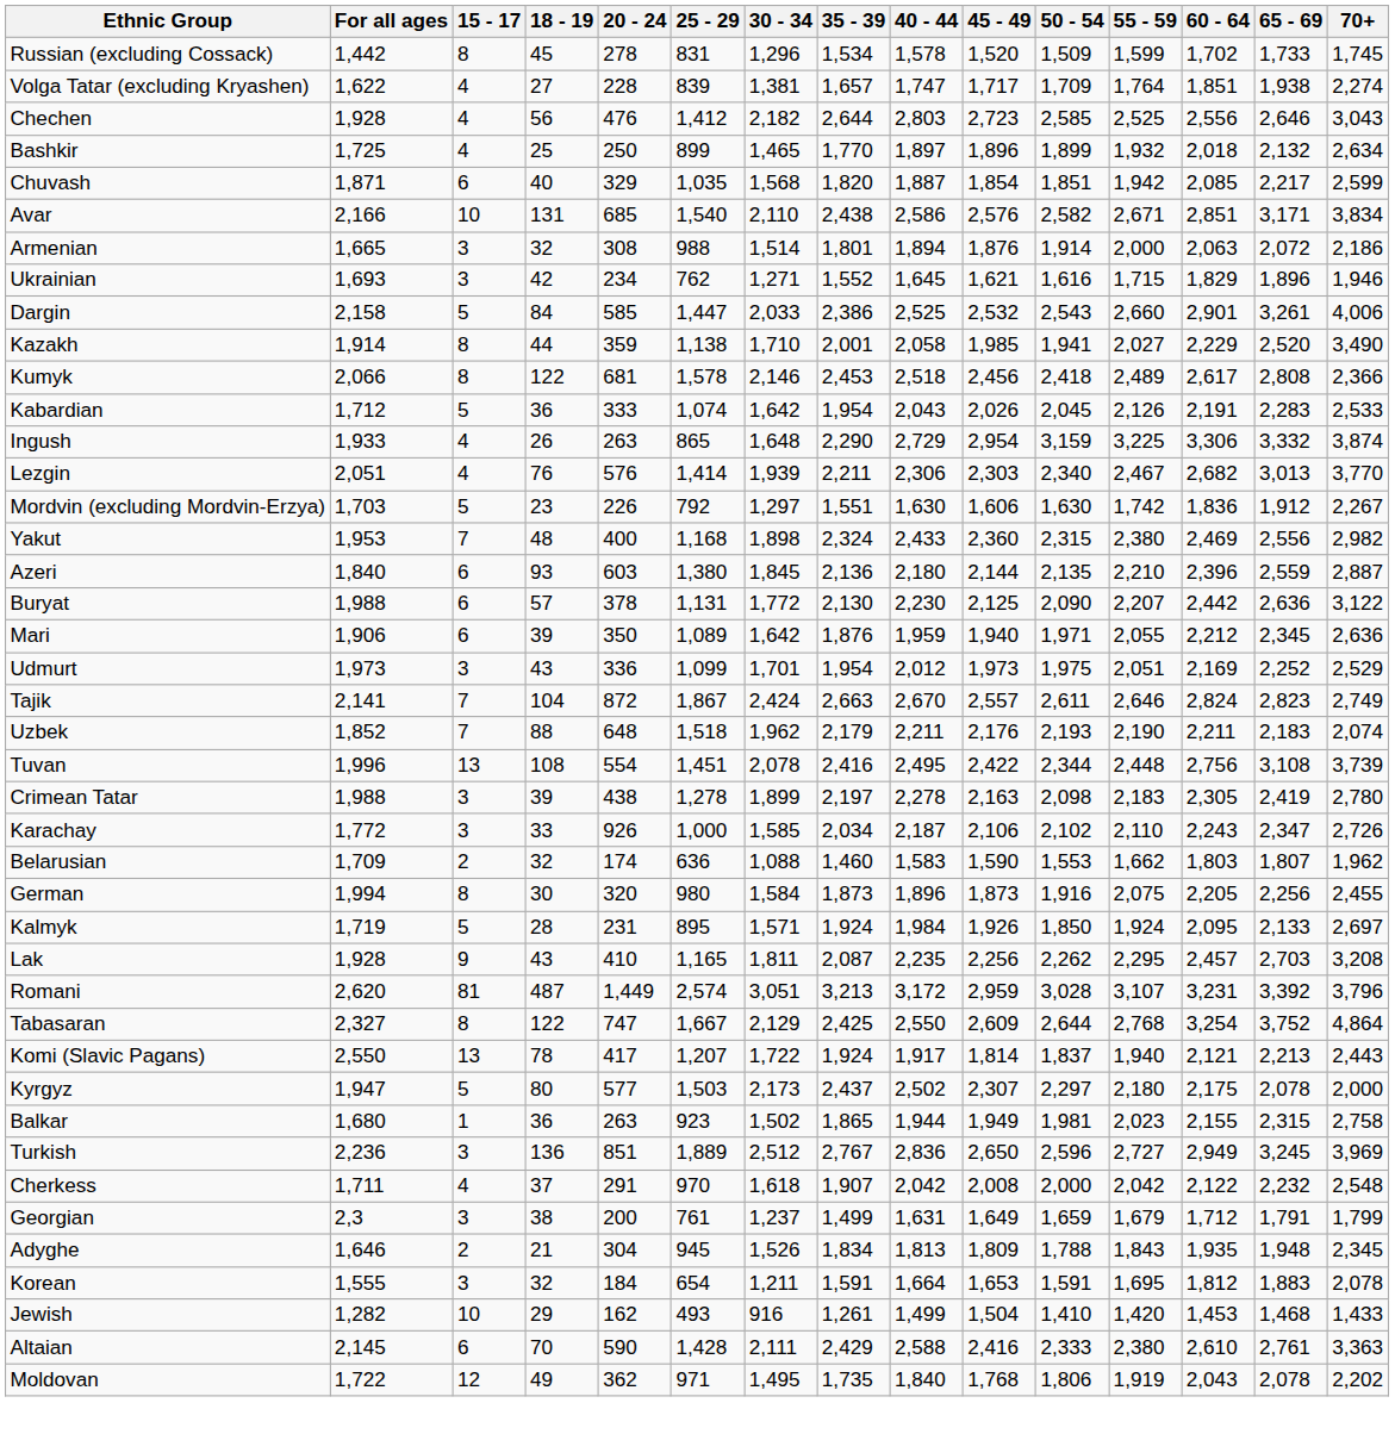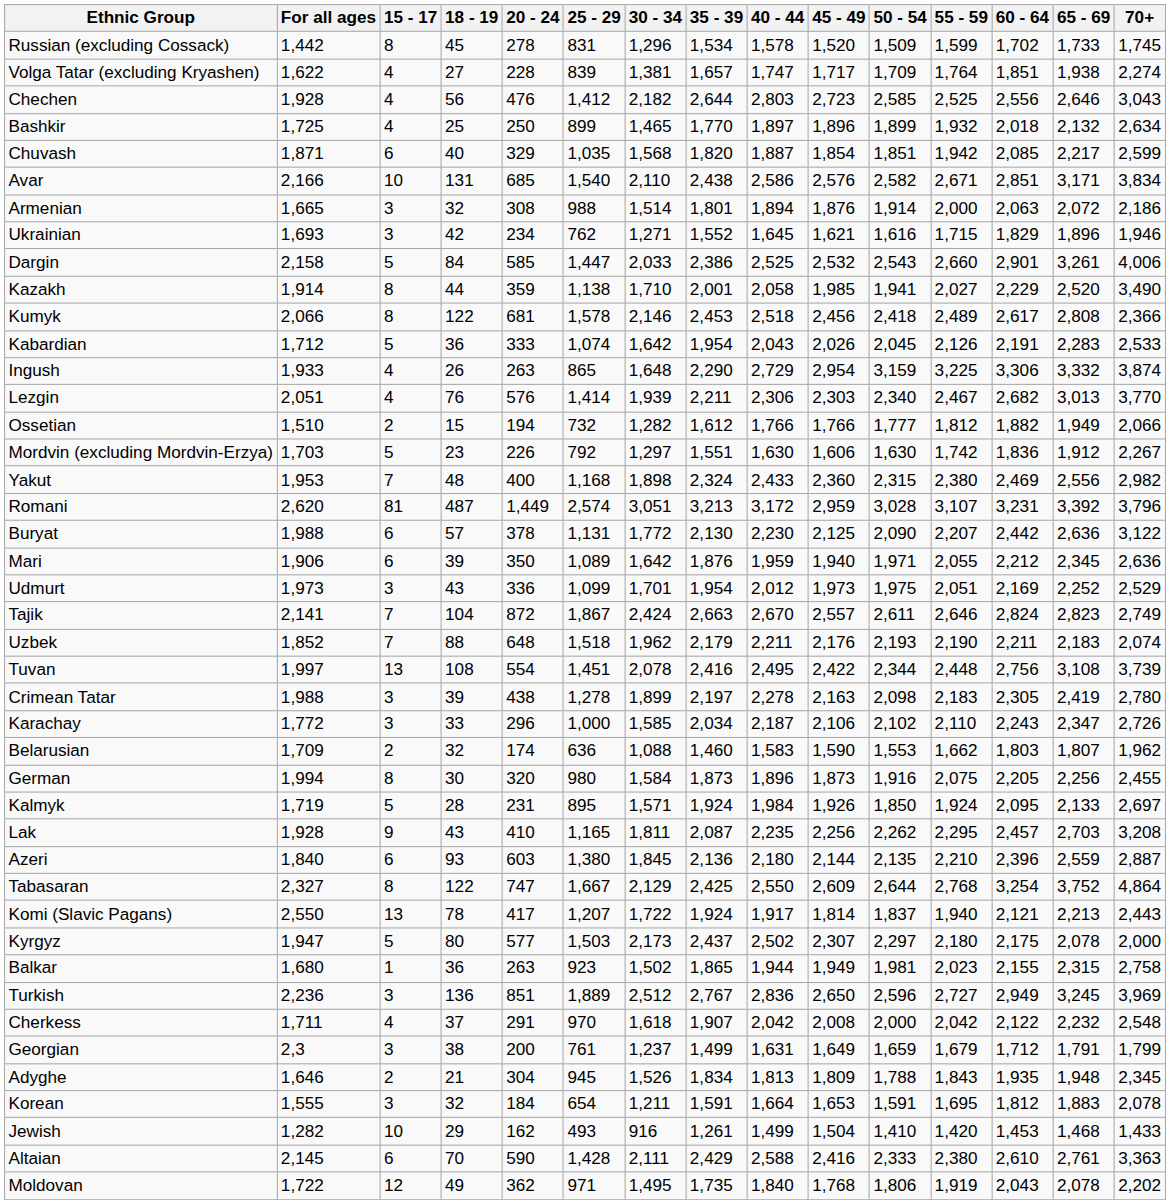+ row: Ossetian | 1,510 | 2 | 15 | 194 | 732 | 1,282 | 1,612 | 1,766 | 1,766 | 1,777 | 1,812 | 1,882 | 1,949 | 2,066
rows swapped: Azeri <-> Romani
Tuvan | For all ages: 1,996 -> 1,997
Karachay | 20 - 24: 926 -> 296
